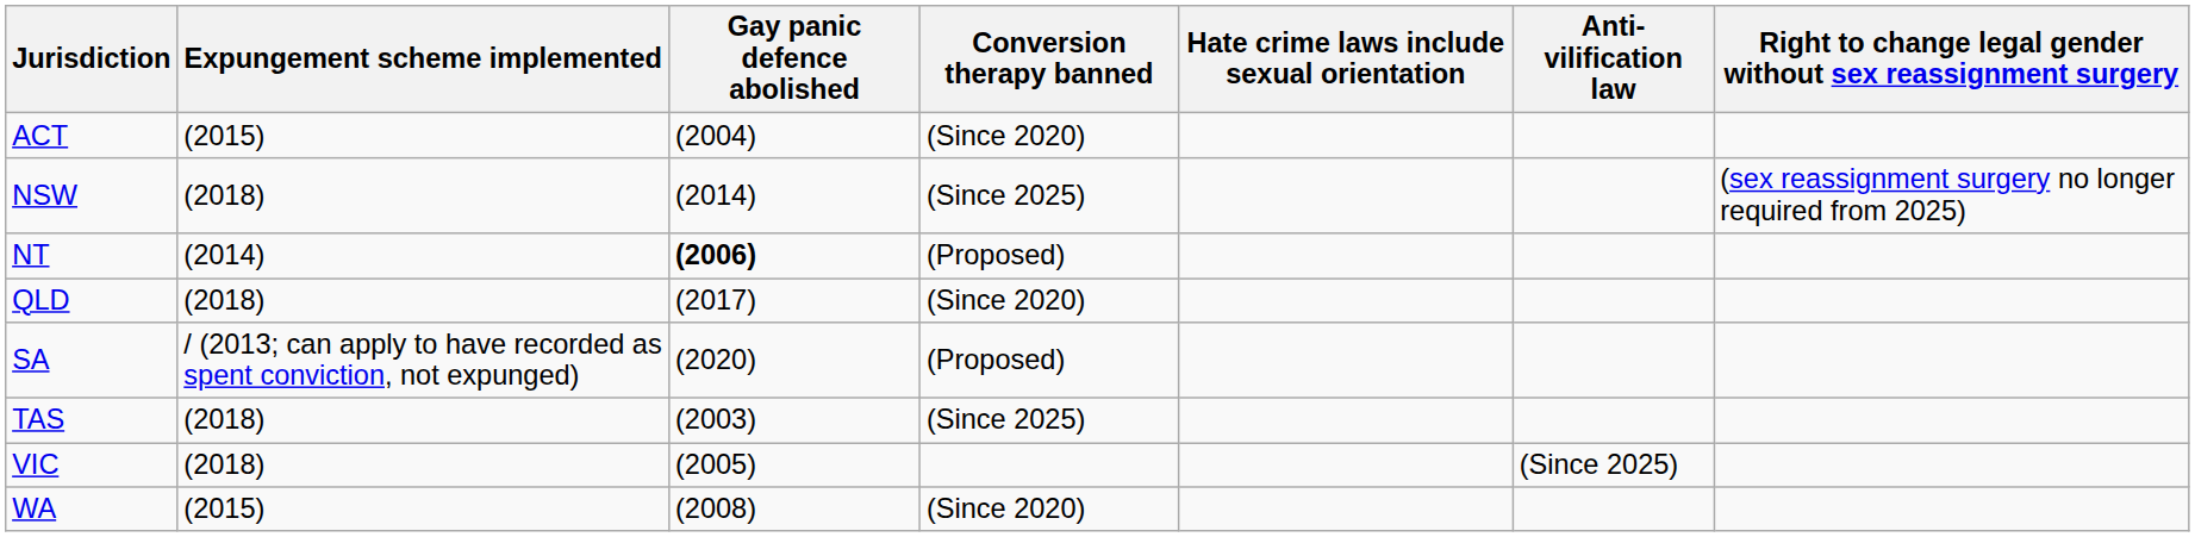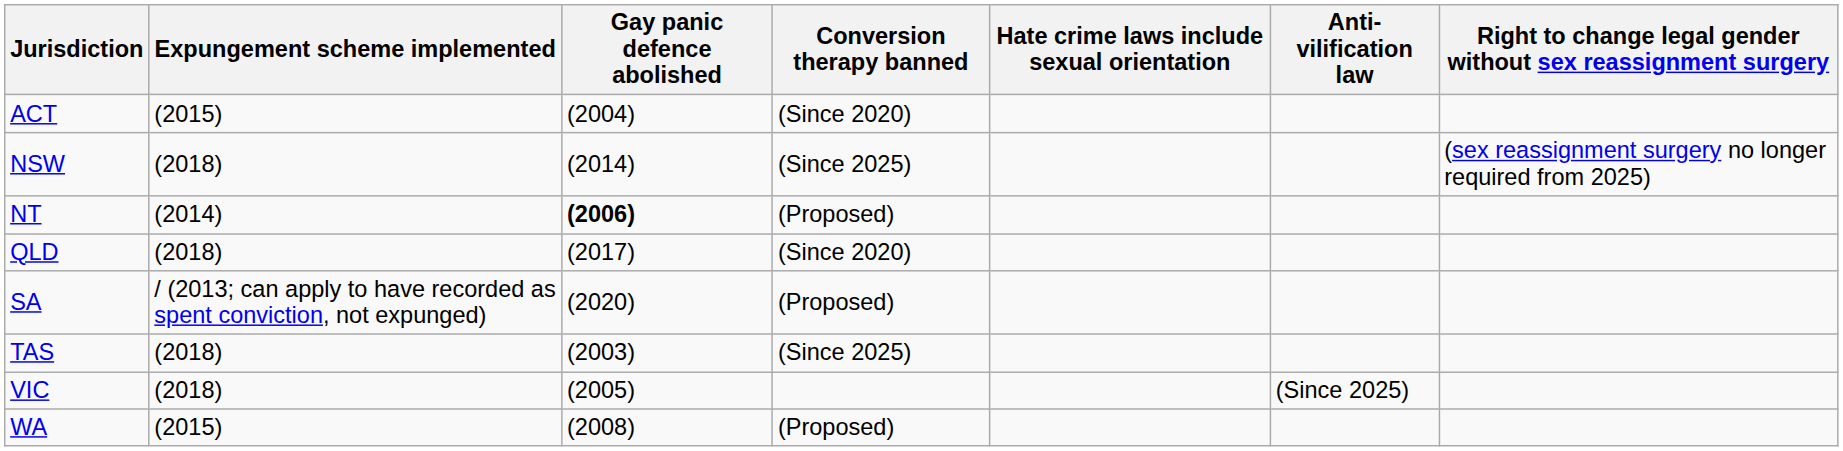WA | Conversion therapy banned: (Since 2020) -> (Proposed)
